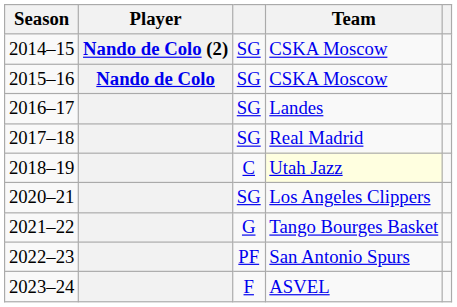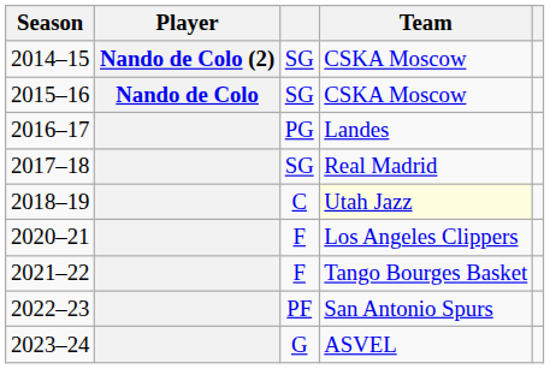2016–17 | column 3: SG -> PG
2020–21 | column 3: SG -> F
2021–22 | column 3: G -> F
2023–24 | column 3: F -> G
